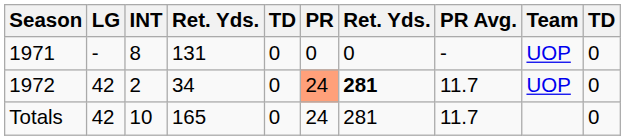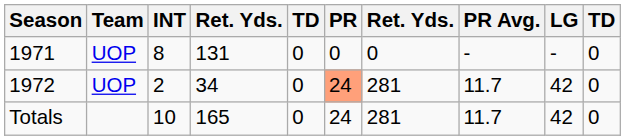columns swapped: Team <-> LG
1972 | column 7: bold -> normal
